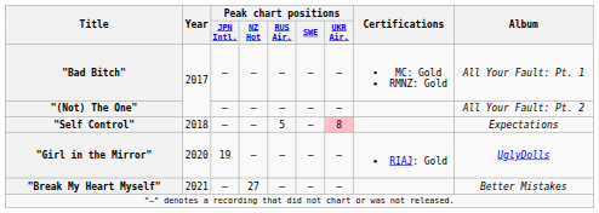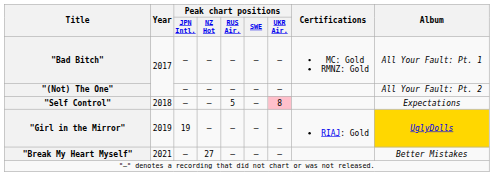"Girl in the Mirror" | Year: 2020 -> 2019
"Girl in the Mirror" | Album: no background -> gold background
